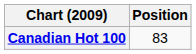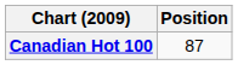Canadian Hot 100 | Position: 83 -> 87
